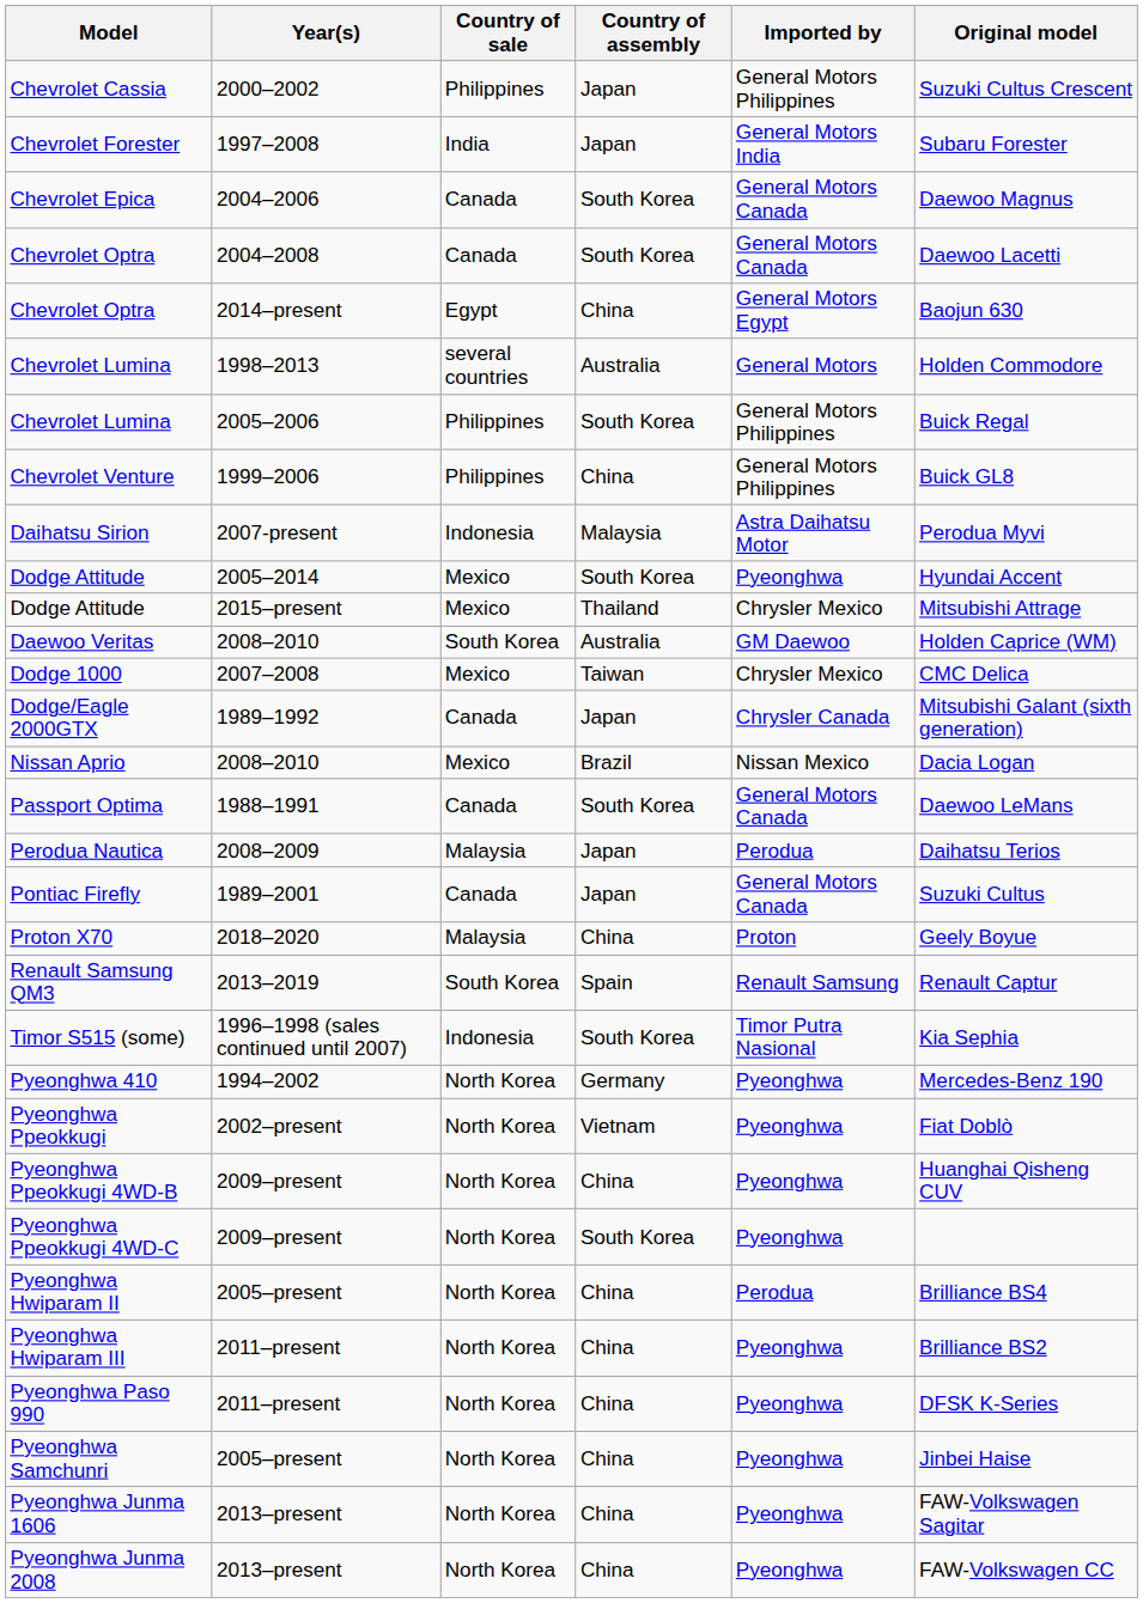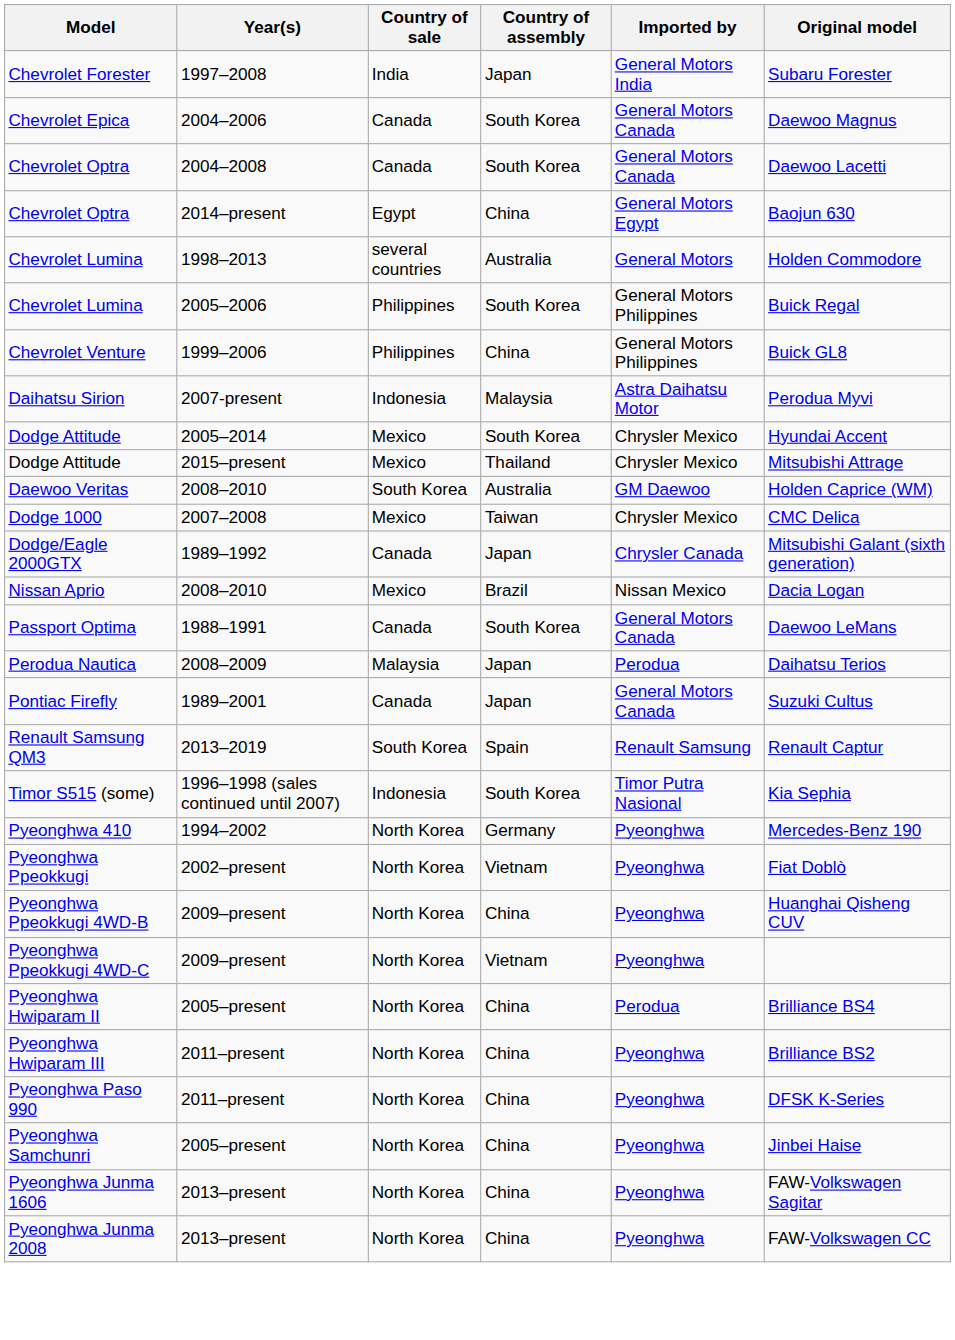- row: Chevrolet Cassia | 2000–2002 | Philippines | Japan | General Motors Philippines | Suzuki Cultus Crescent
Dodge Attitude / 2005–2014 | Imported by: Pyeonghwa -> Chrysler Mexico
- row: Proton X70 | 2018–2020 | Malaysia | China | Proton | Geely Boyue
Pyeonghwa Ppeokkugi 4WD-C | Country of assembly: South Korea -> Vietnam
